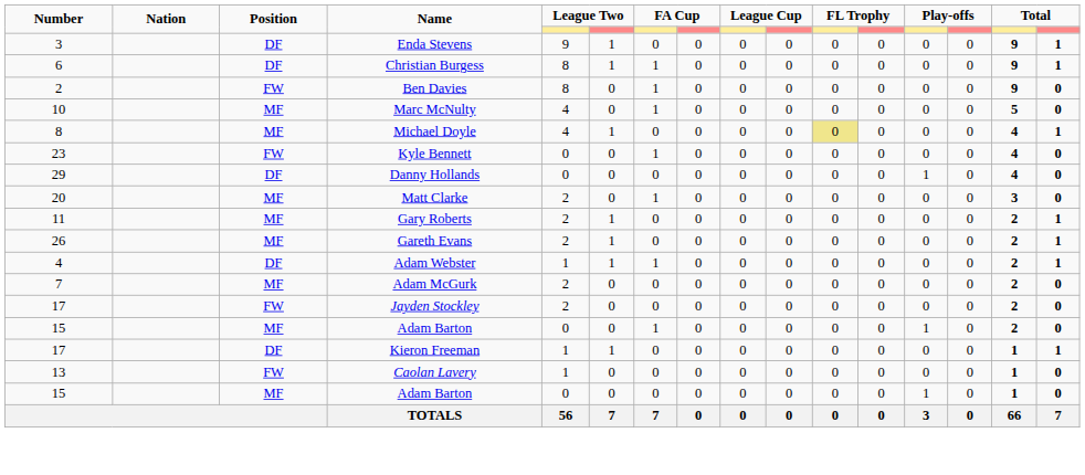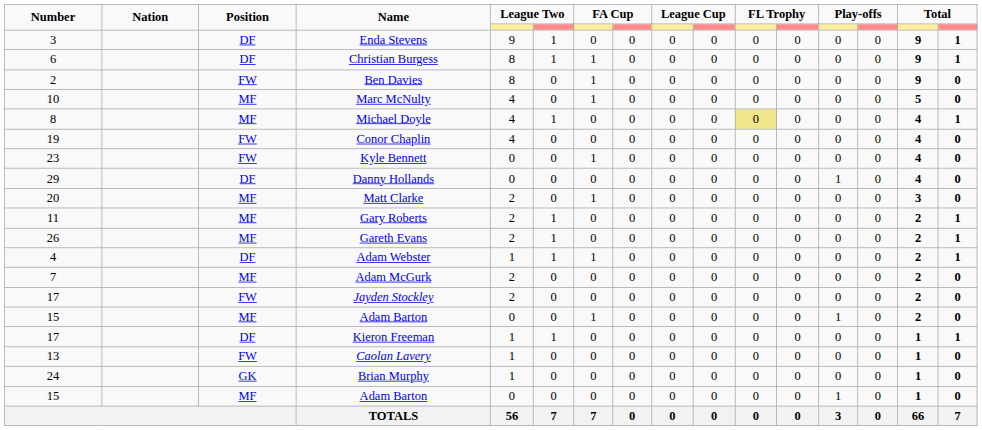+ row: 19 | FW | Conor Chaplin | 4 | 0 | 0 | 0 | 0 | 0 | 0 | 0 | 0 | 0 | 4 | 0
+ row: 24 | GK | Brian Murphy | 1 | 0 | 0 | 0 | 0 | 0 | 0 | 0 | 0 | 0 | 1 | 0
